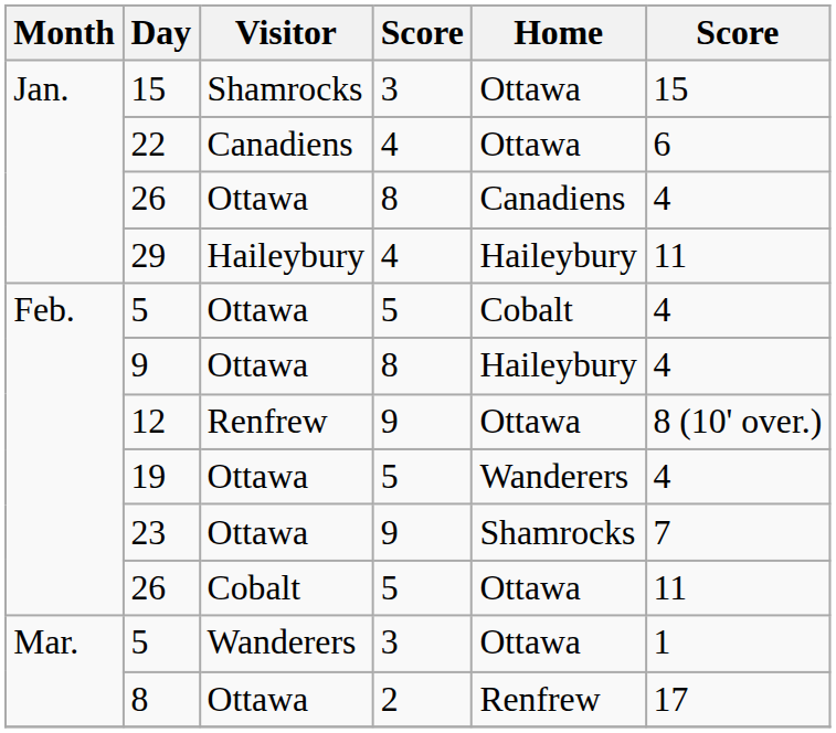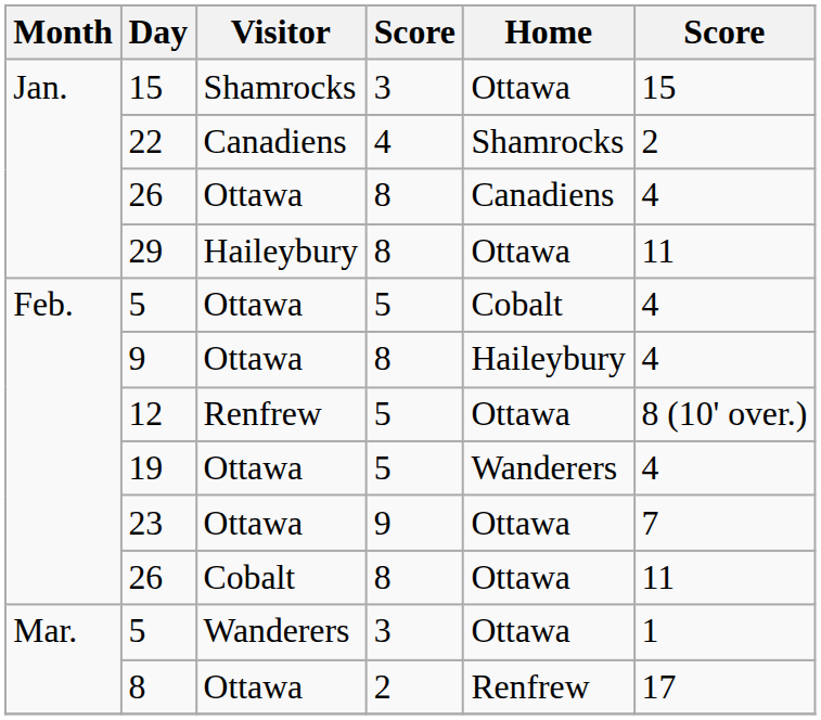22 | Home: Ottawa -> Shamrocks
22 | column 6: 6 -> 2
29 | column 4: 4 -> 8
29 | Home: Haileybury -> Ottawa
12 | column 4: 9 -> 5
23 | Home: Shamrocks -> Ottawa
26 / Cobalt | column 4: 5 -> 8
